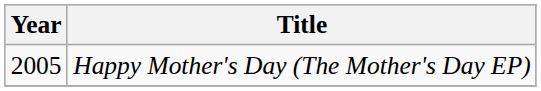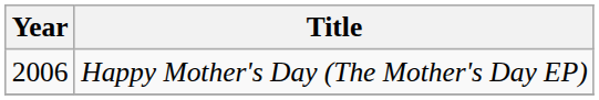Happy Mother's Day (The Mother's Day EP) | Year: 2005 -> 2006
